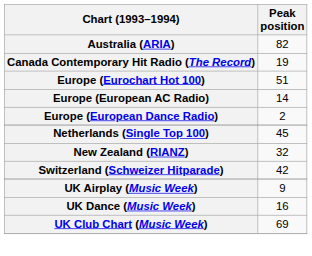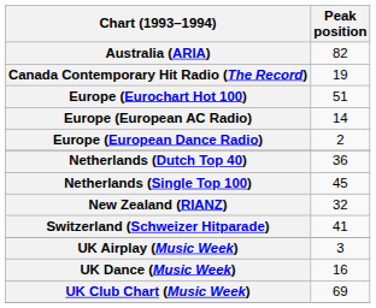+ row: Netherlands (Dutch Top 40) | 36
Switzerland (Schweizer Hitparade) | Peak position: 42 -> 41
UK Airplay (Music Week) | Peak position: 9 -> 3
